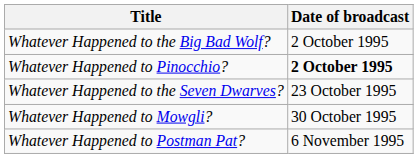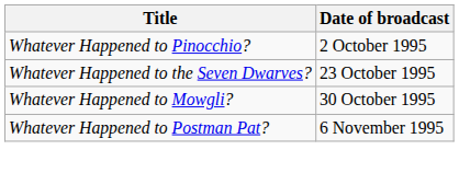- row: Whatever Happened to the Big Bad Wolf? | 2 October 1995
Whatever Happened to Pinocchio? | Date of broadcast: bold -> normal
